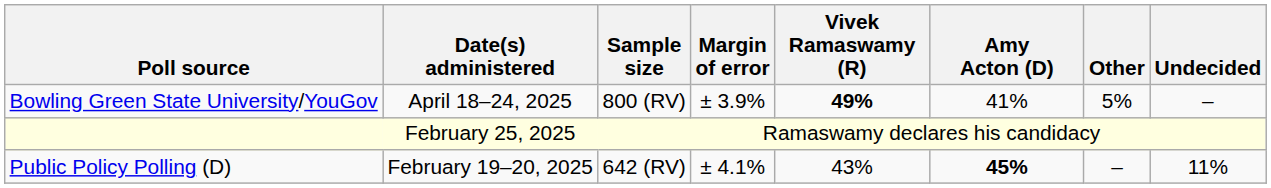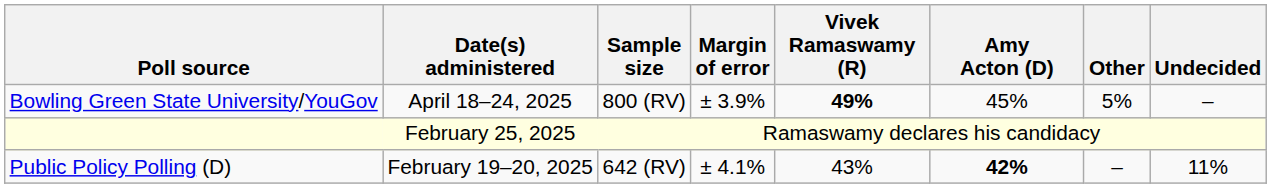Bowling Green State University/YouGov | Amy Acton (D): 41% -> 45%
Public Policy Polling (D) | Amy Acton (D): 45% -> 42%
